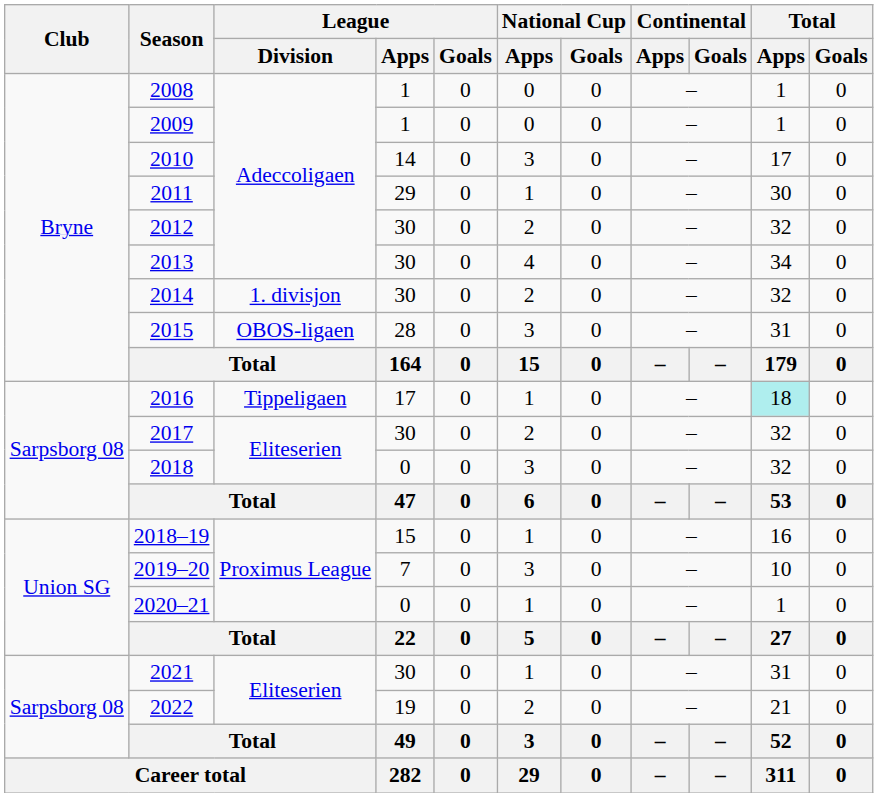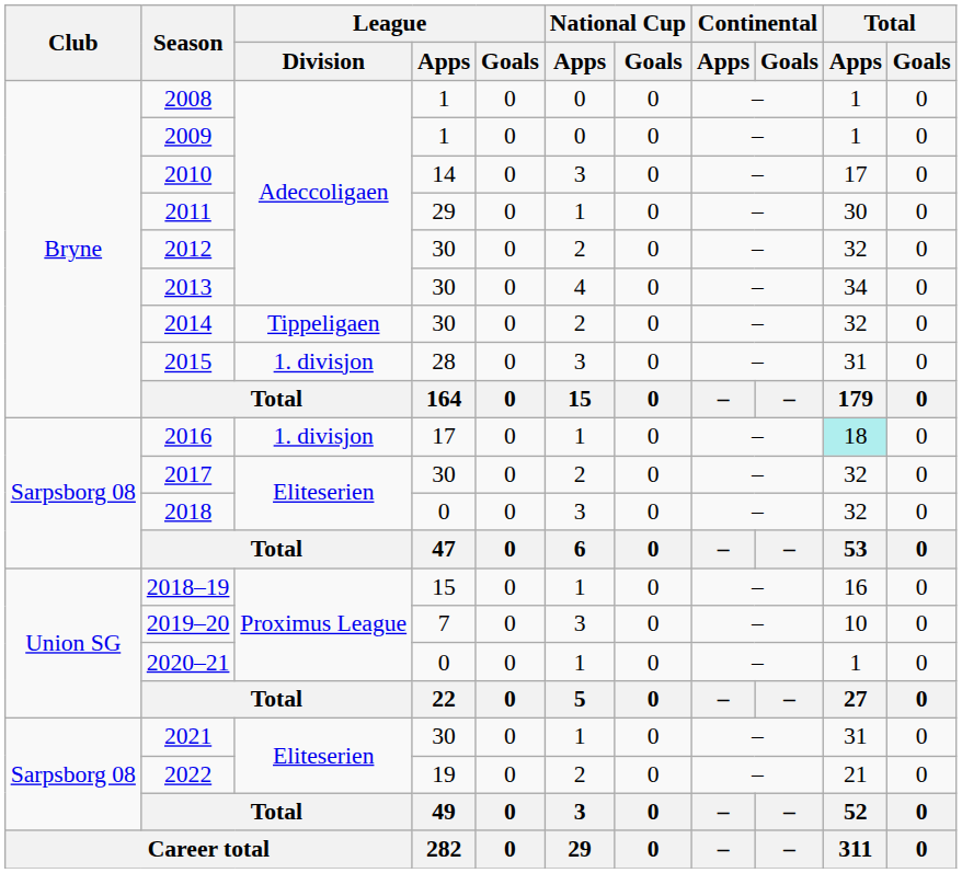2014 | League / Division: 1. divisjon -> Tippeligaen
2015 | League / Division: OBOS-ligaen -> 1. divisjon
2016 | League / Division: Tippeligaen -> 1. divisjon
